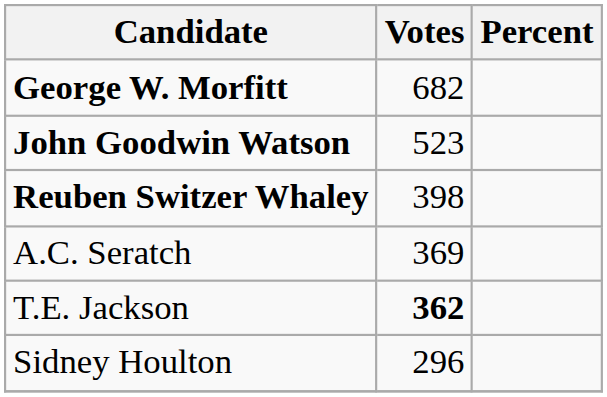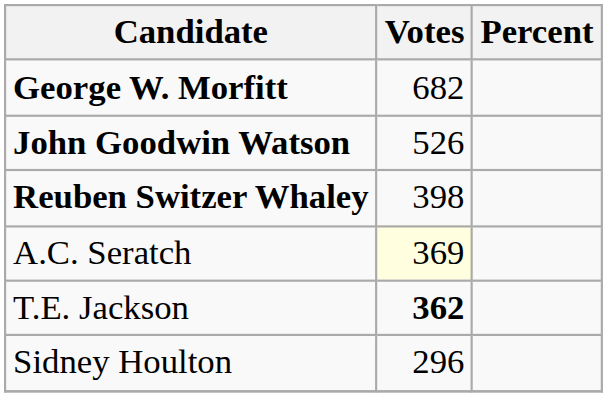John Goodwin Watson | Votes: 523 -> 526
A.C. Seratch | Votes: no background -> lightyellow background
